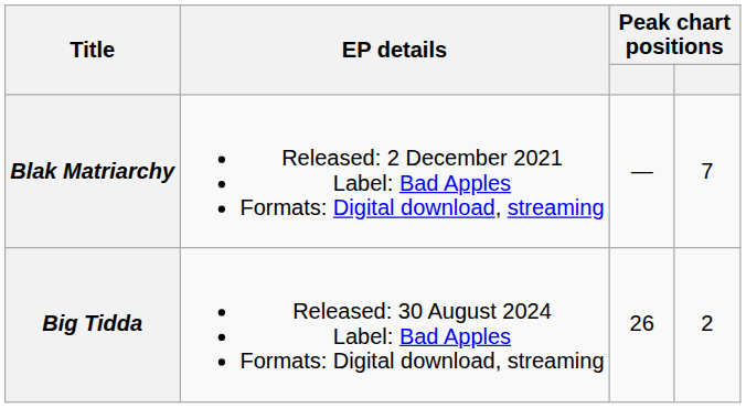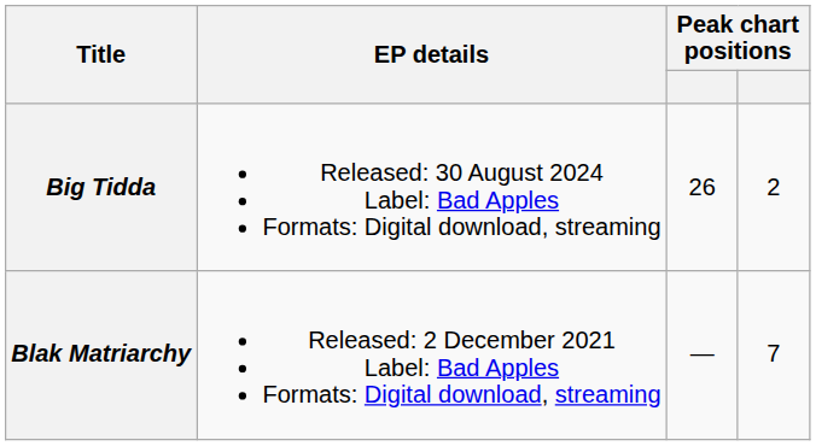rows swapped: Blak Matriarchy <-> Big Tidda
